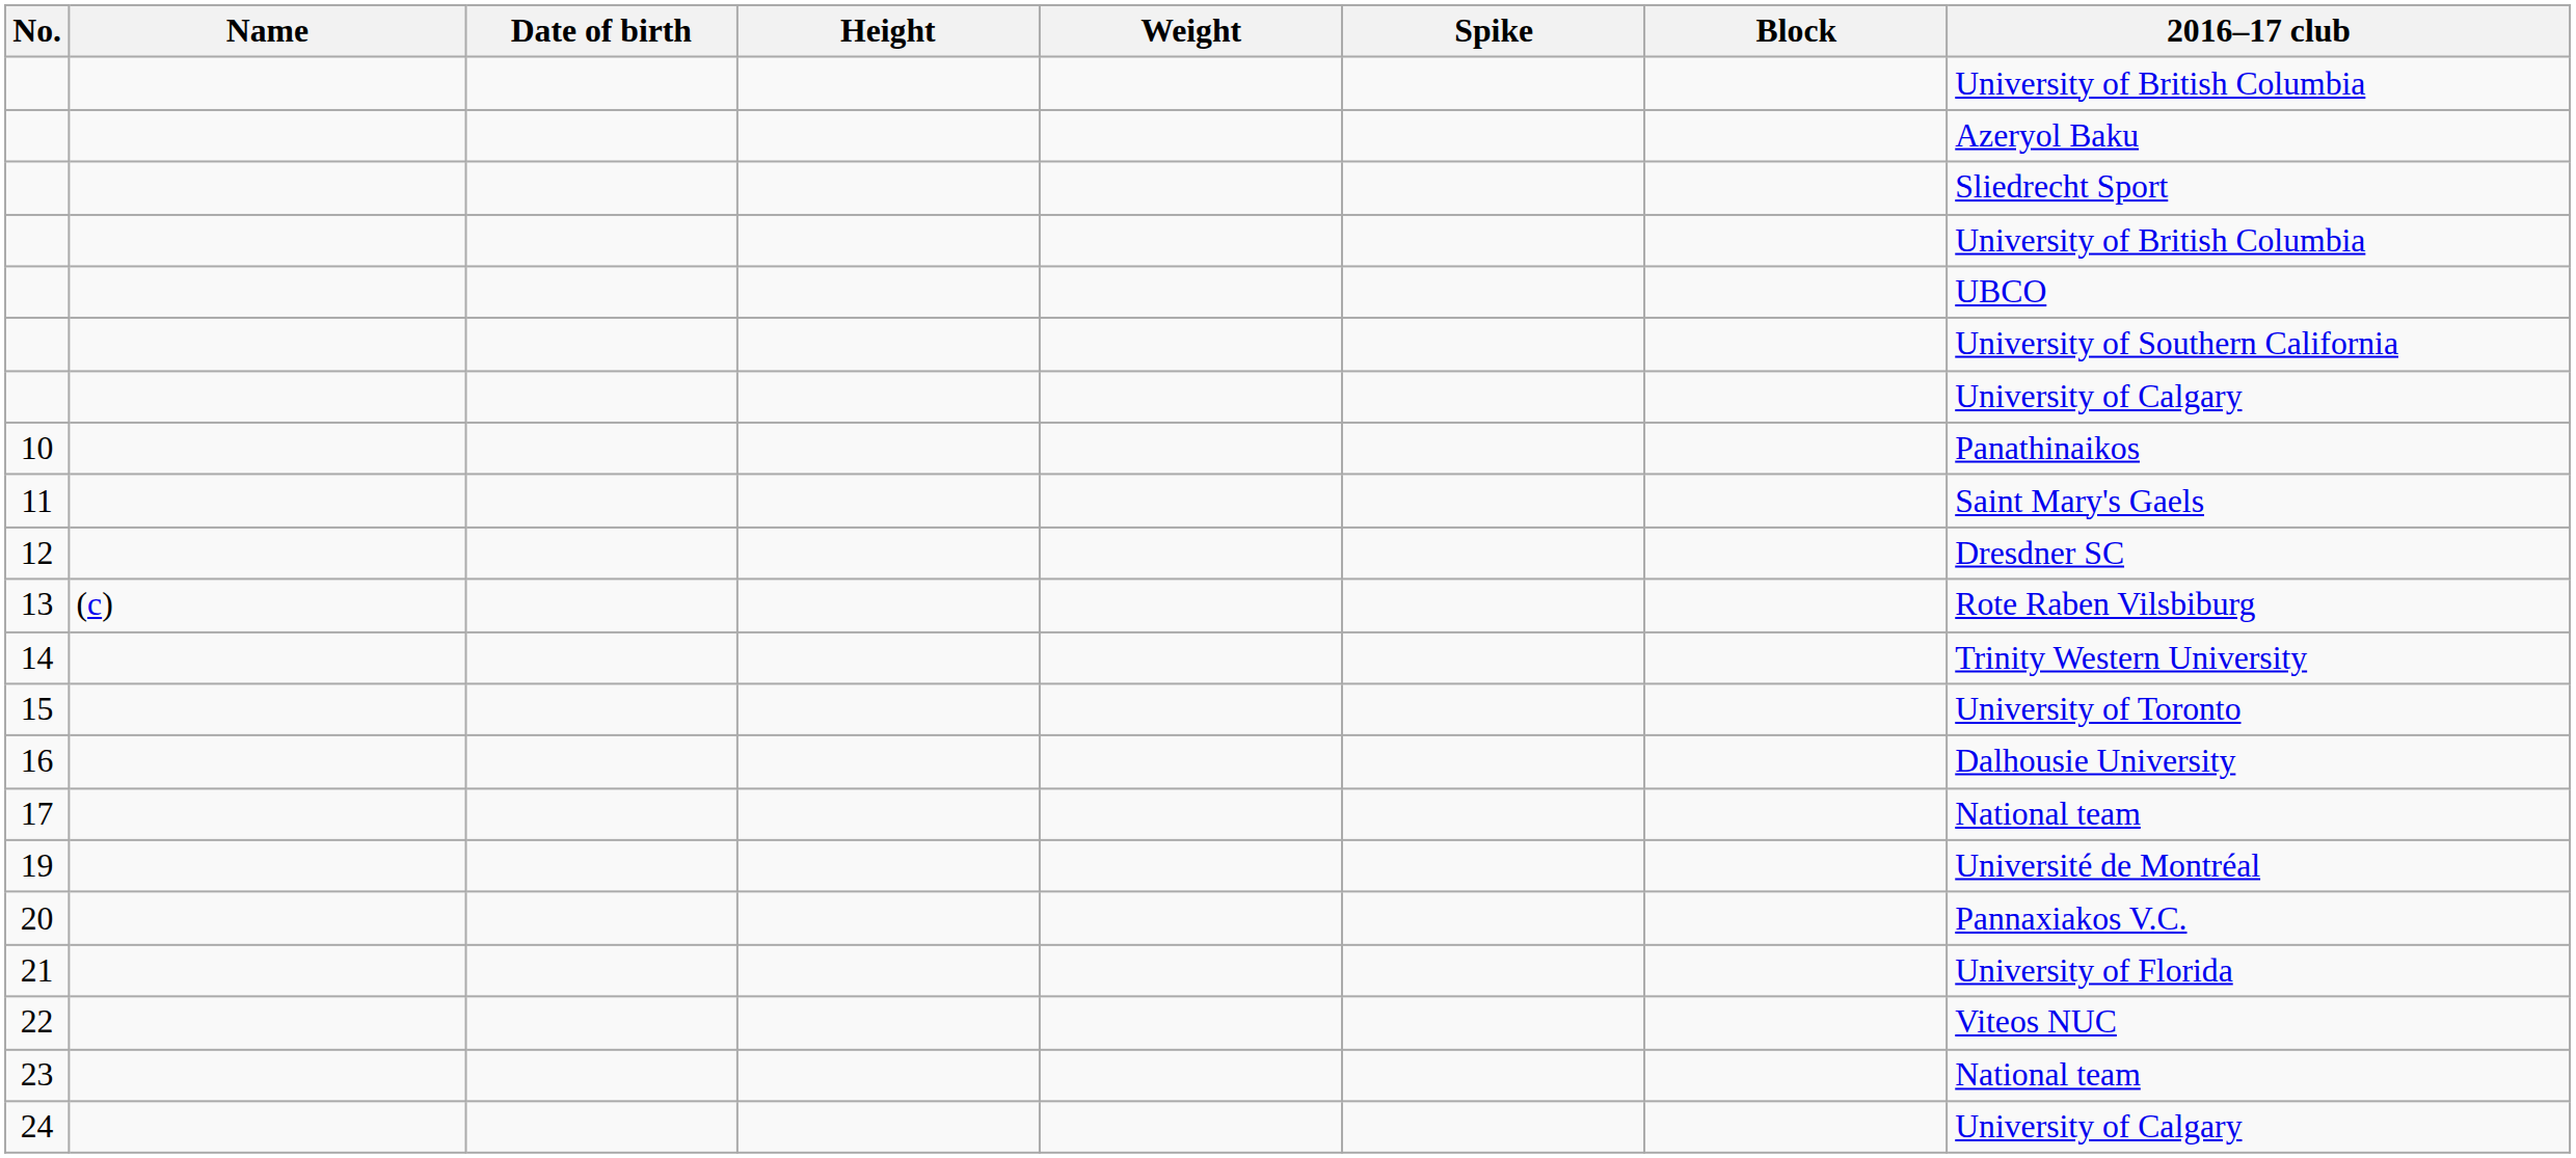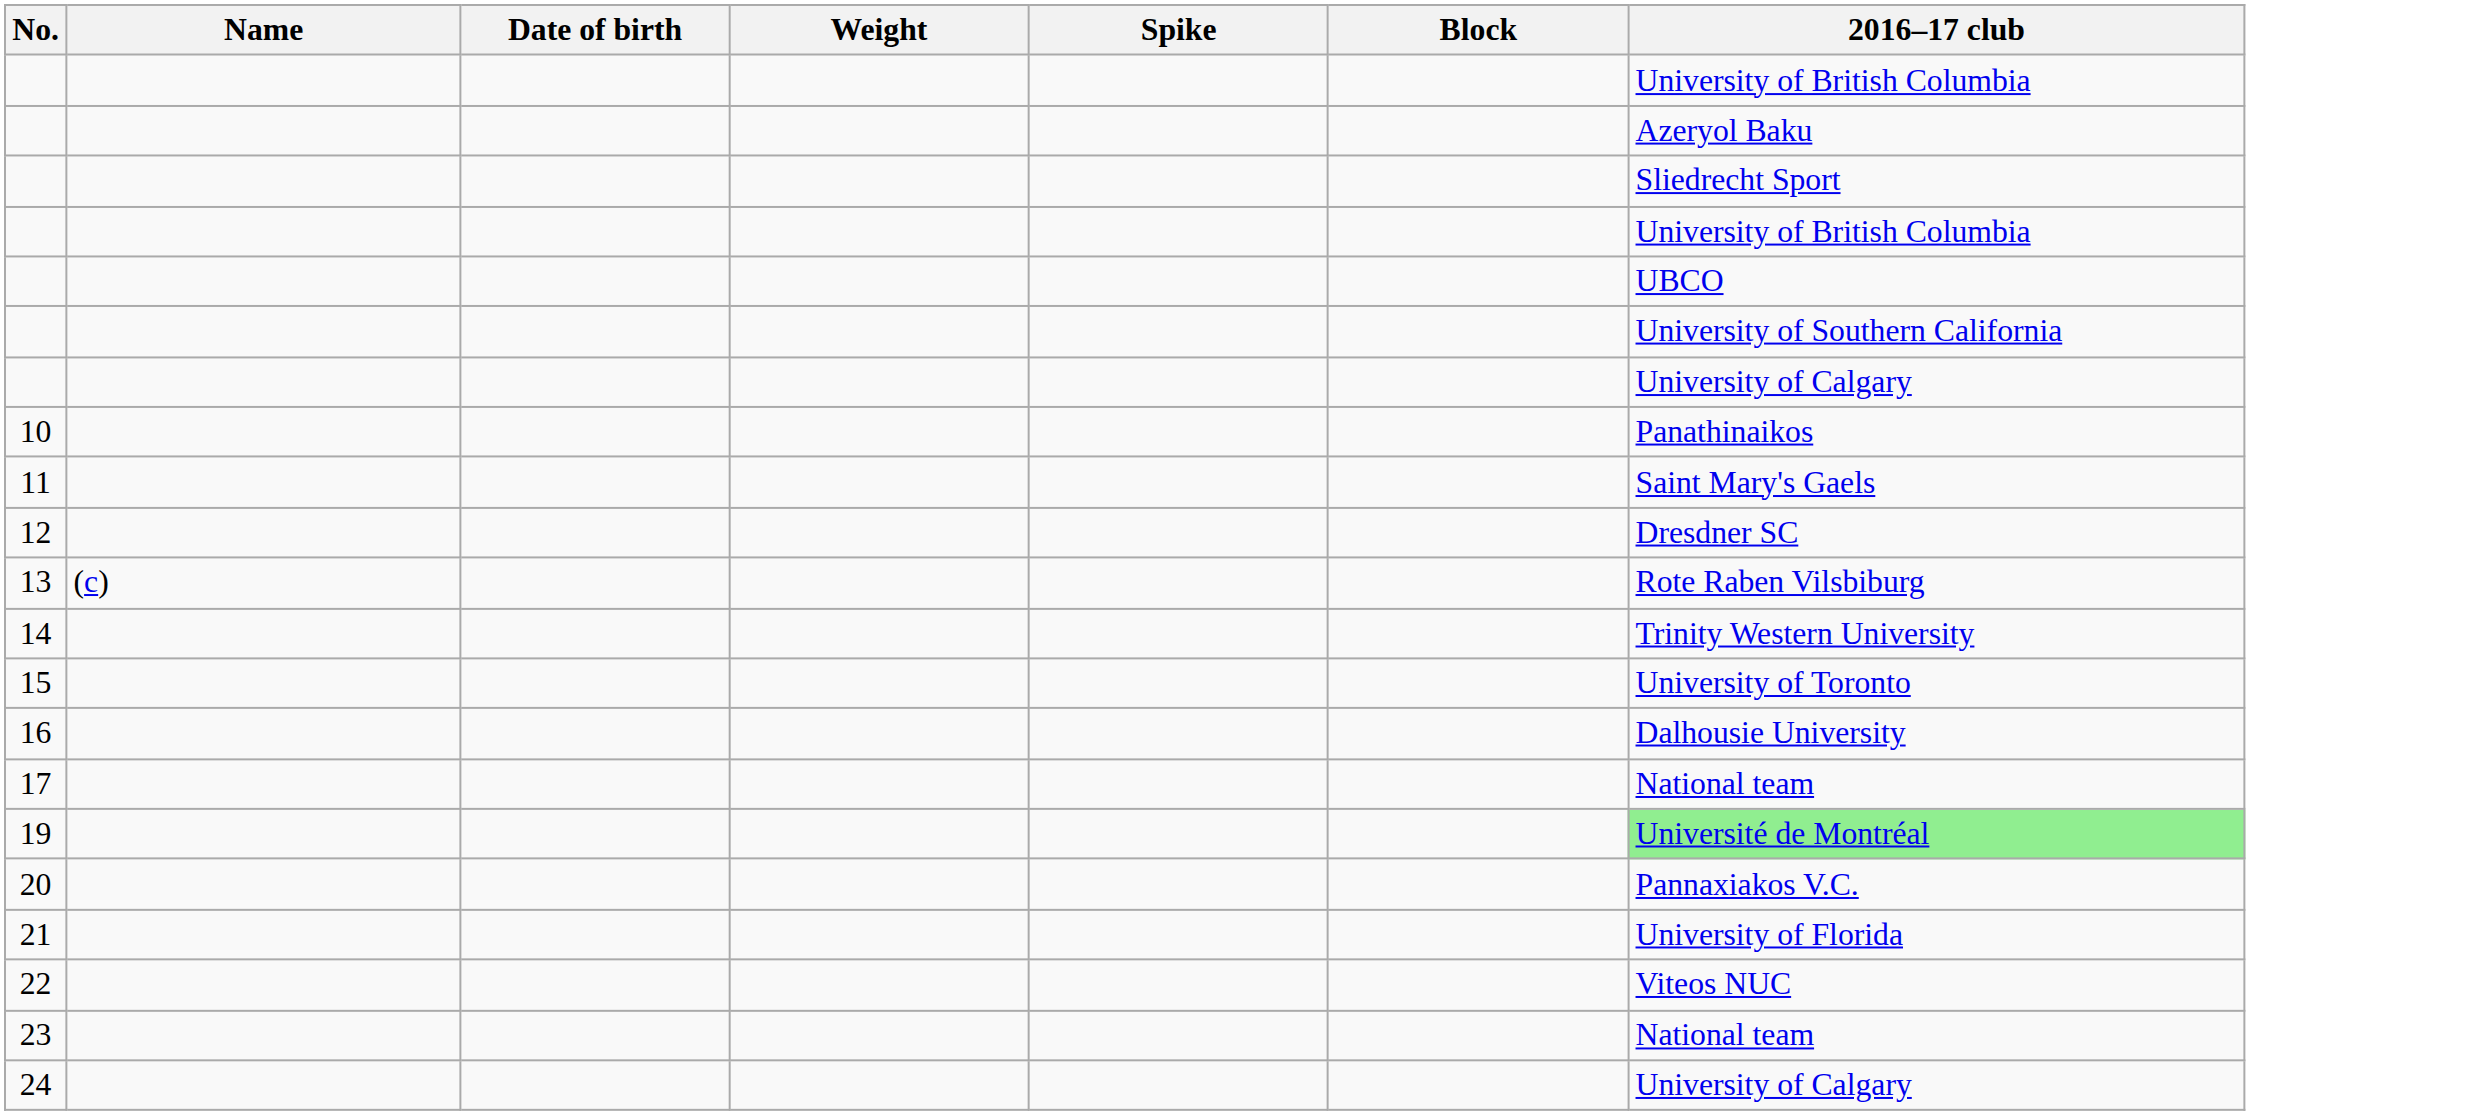- column: Height
19 | 2016–17 club: no background -> lightgreen background
